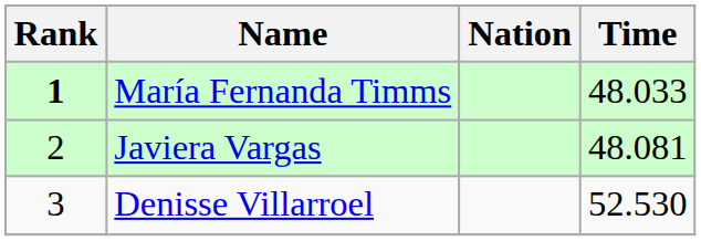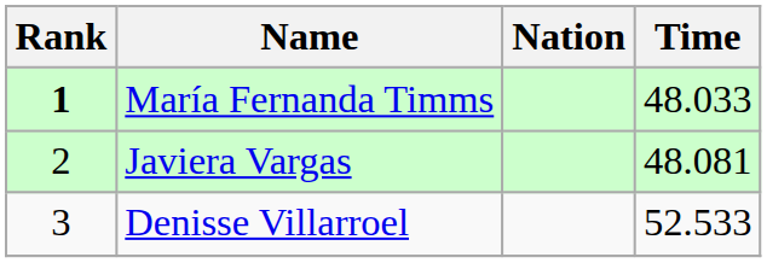Denisse Villarroel | Time: 52.530 -> 52.533
